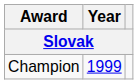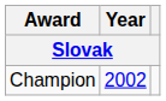Champion | Year: 1999 -> 2002
